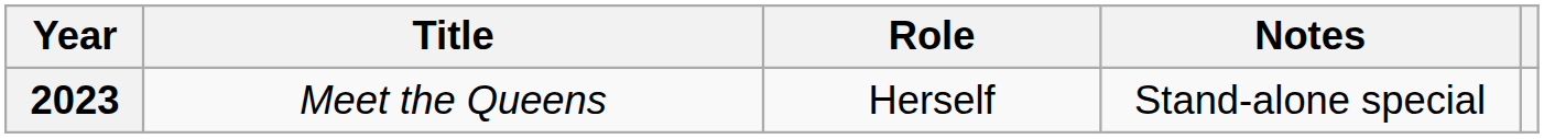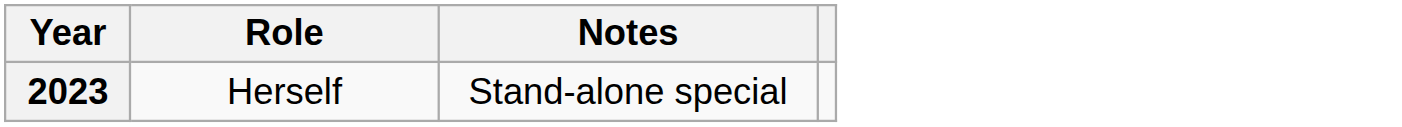- column: Title | Meet the Queens
